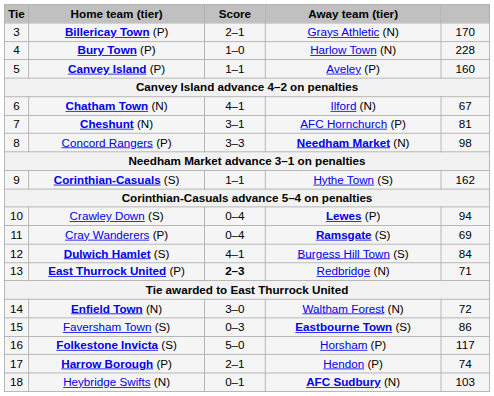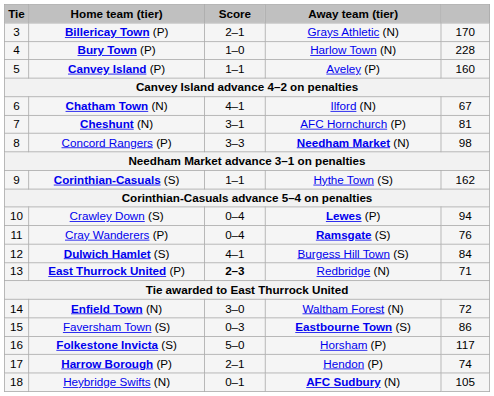Cray Wanderers (P) | column 5: 69 -> 76
Heybridge Swifts (N) | column 5: 103 -> 105
